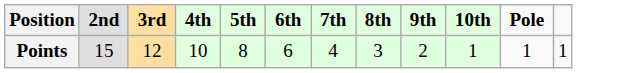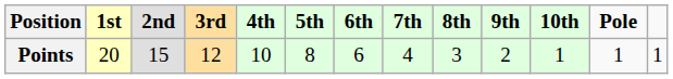+ column: 1st | 20
